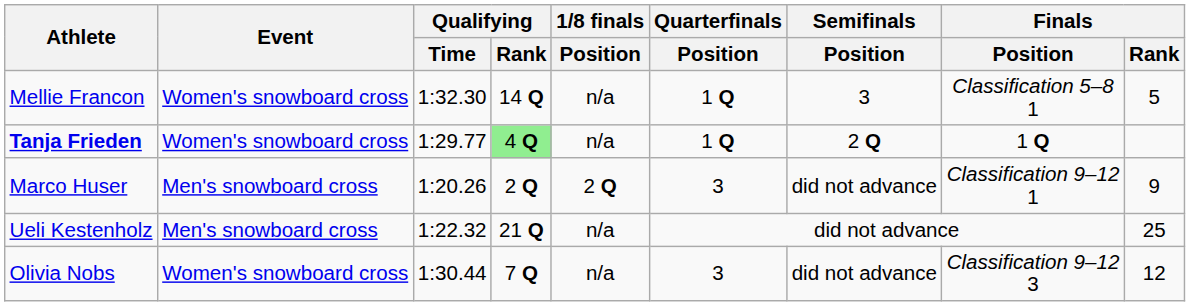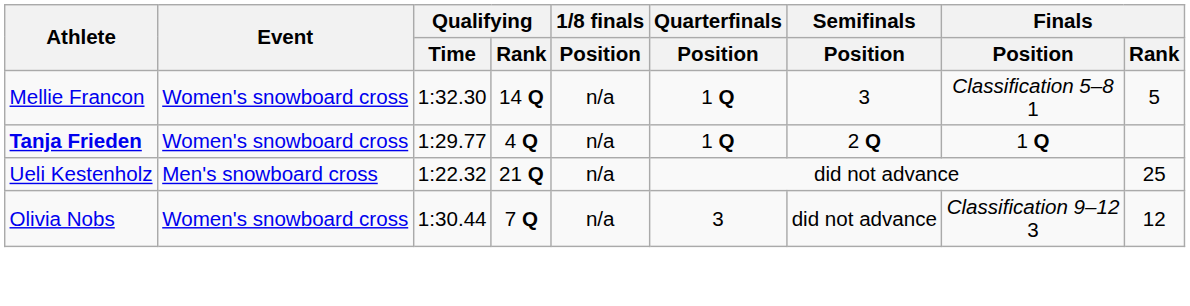Tanja Frieden | Qualifying / Rank: lightgreen background -> no background
- row: Marco Huser | Men's snowboard cross | 1:20.26 | 2 Q | 2 Q | 3 | did not advance | Classification 9–12 1 | 9
